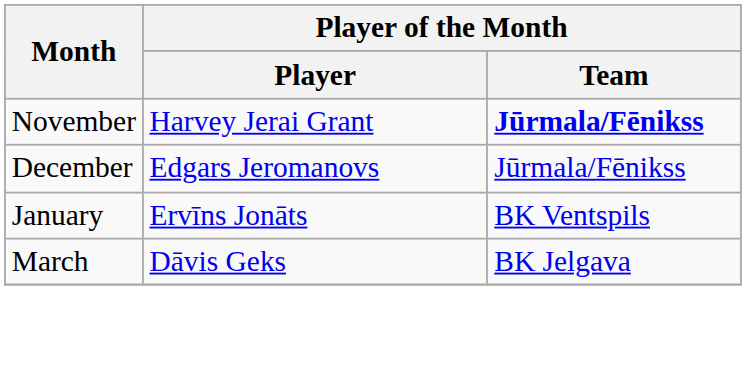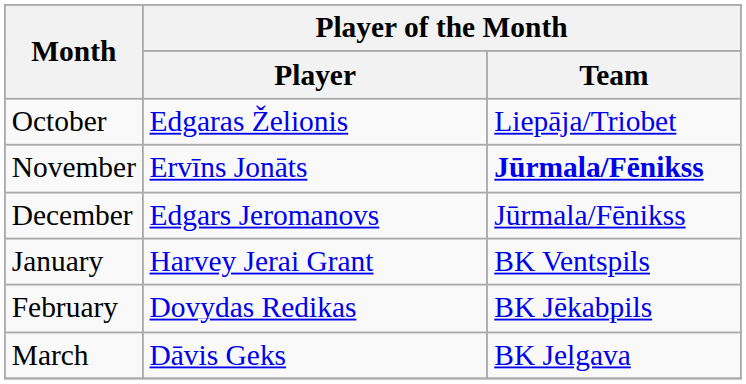+ row: October | Edgaras Želionis | Liepāja/Triobet
November | Player of the Month / Player: Harvey Jerai Grant -> Ervīns Jonāts
January | Player of the Month / Player: Ervīns Jonāts -> Harvey Jerai Grant
+ row: February | Dovydas Redikas | BK Jēkabpils
